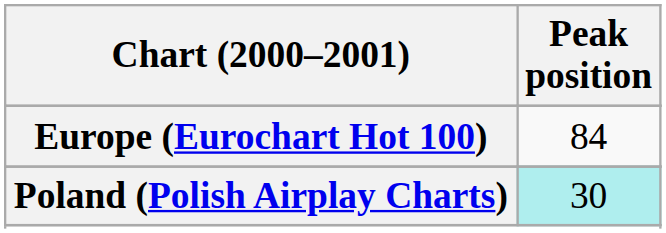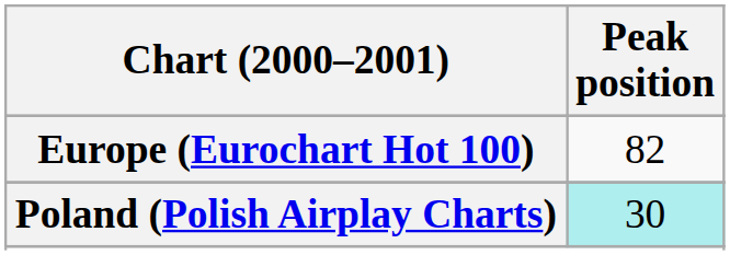Europe (Eurochart Hot 100) | Peak position: 84 -> 82
